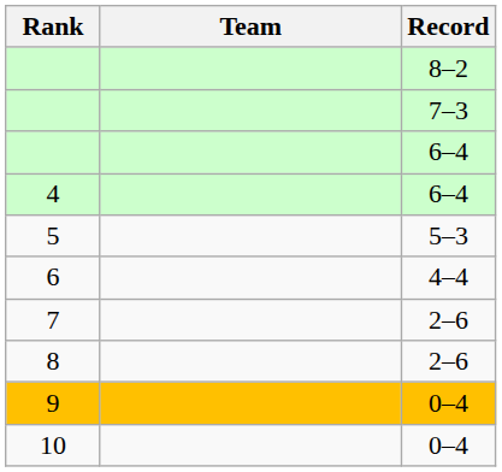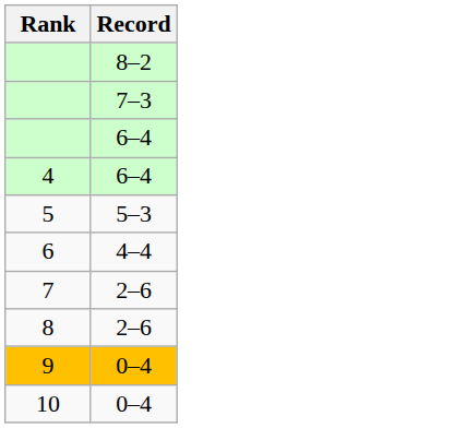- column: Team
